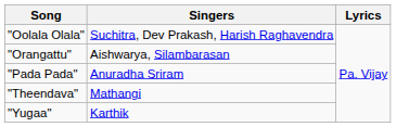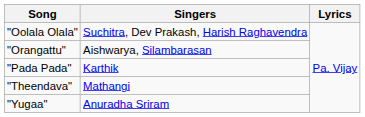"Pada Pada" | Singers: Anuradha Sriram -> Karthik
"Yugaa" | Singers: Karthik -> Anuradha Sriram
